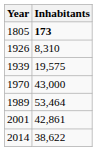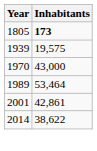- row: 1926 | 8,310
